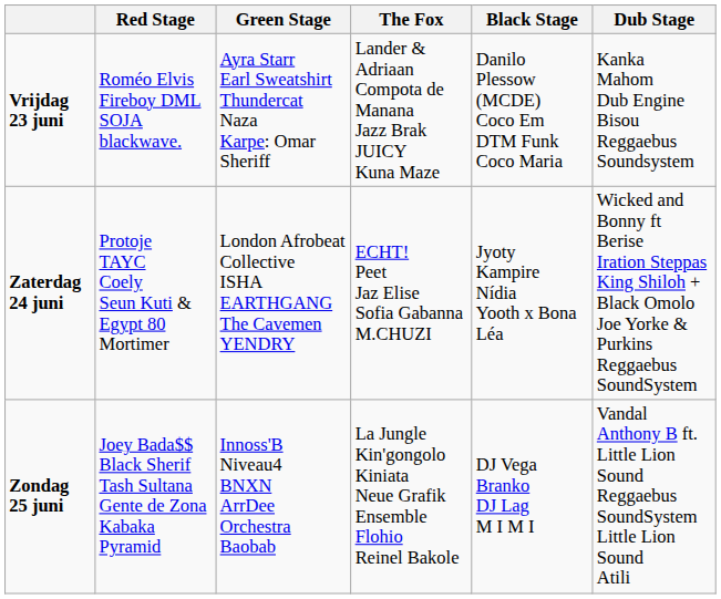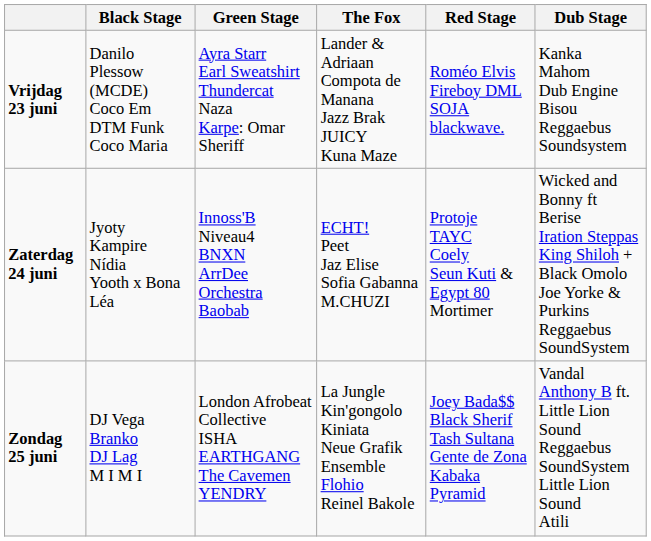columns swapped: Red Stage <-> Black Stage
Zaterdag 24 juni | Green Stage: London Afrobeat Collective ISHA EARTHGANG The Cavemen YENDRY -> Innoss'B Niveau4 BNXN ArrDee Orchestra Baobab
Zondag 25 juni | Green Stage: Innoss'B Niveau4 BNXN ArrDee Orchestra Baobab -> London Afrobeat Collective ISHA EARTHGANG The Cavemen YENDRY
